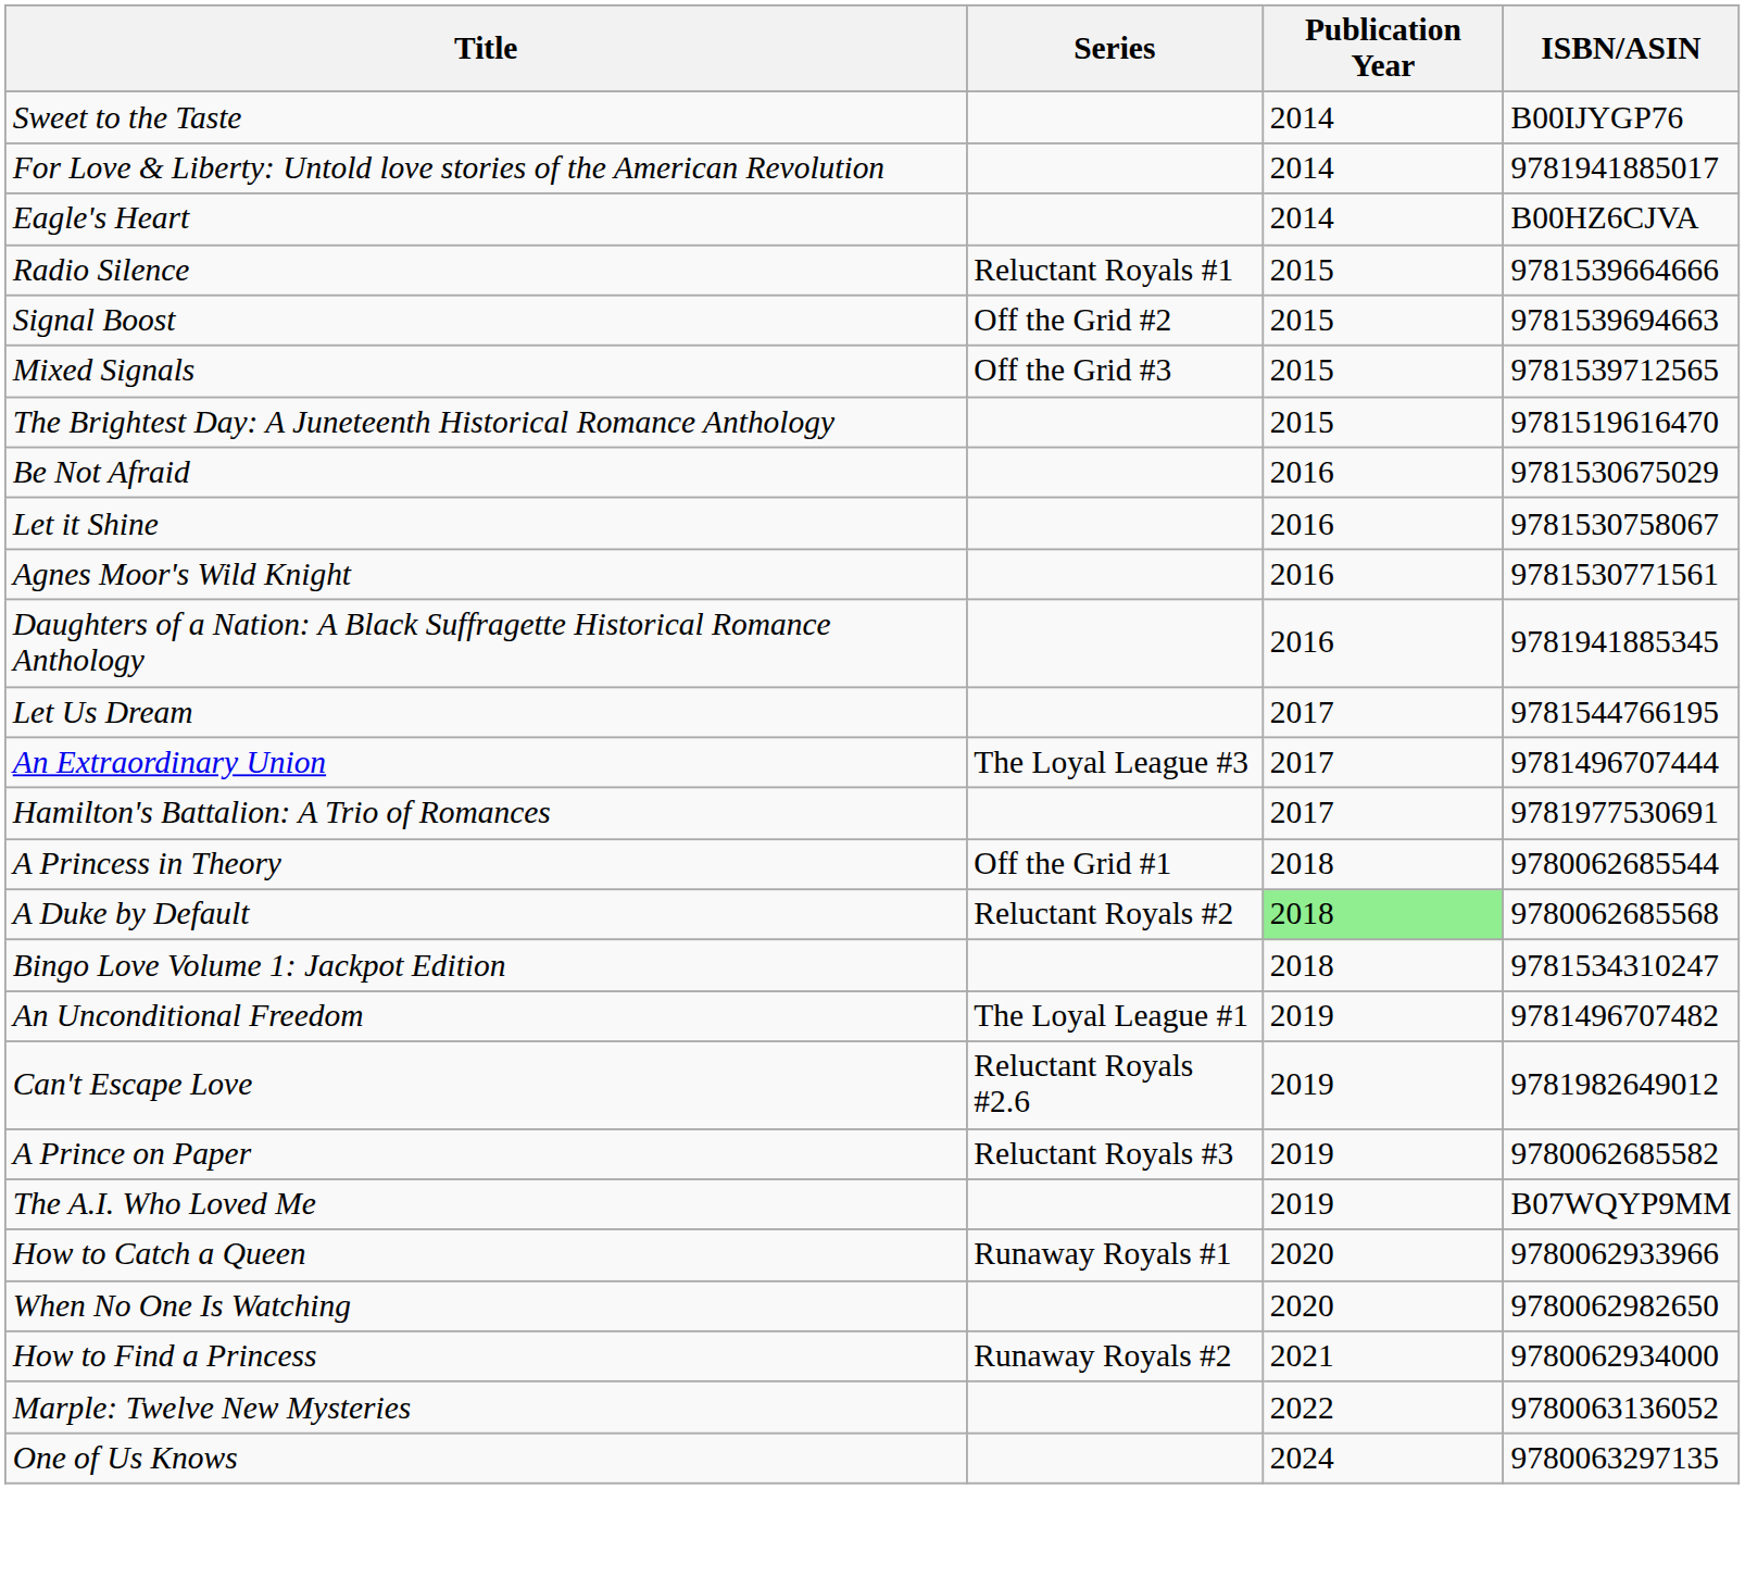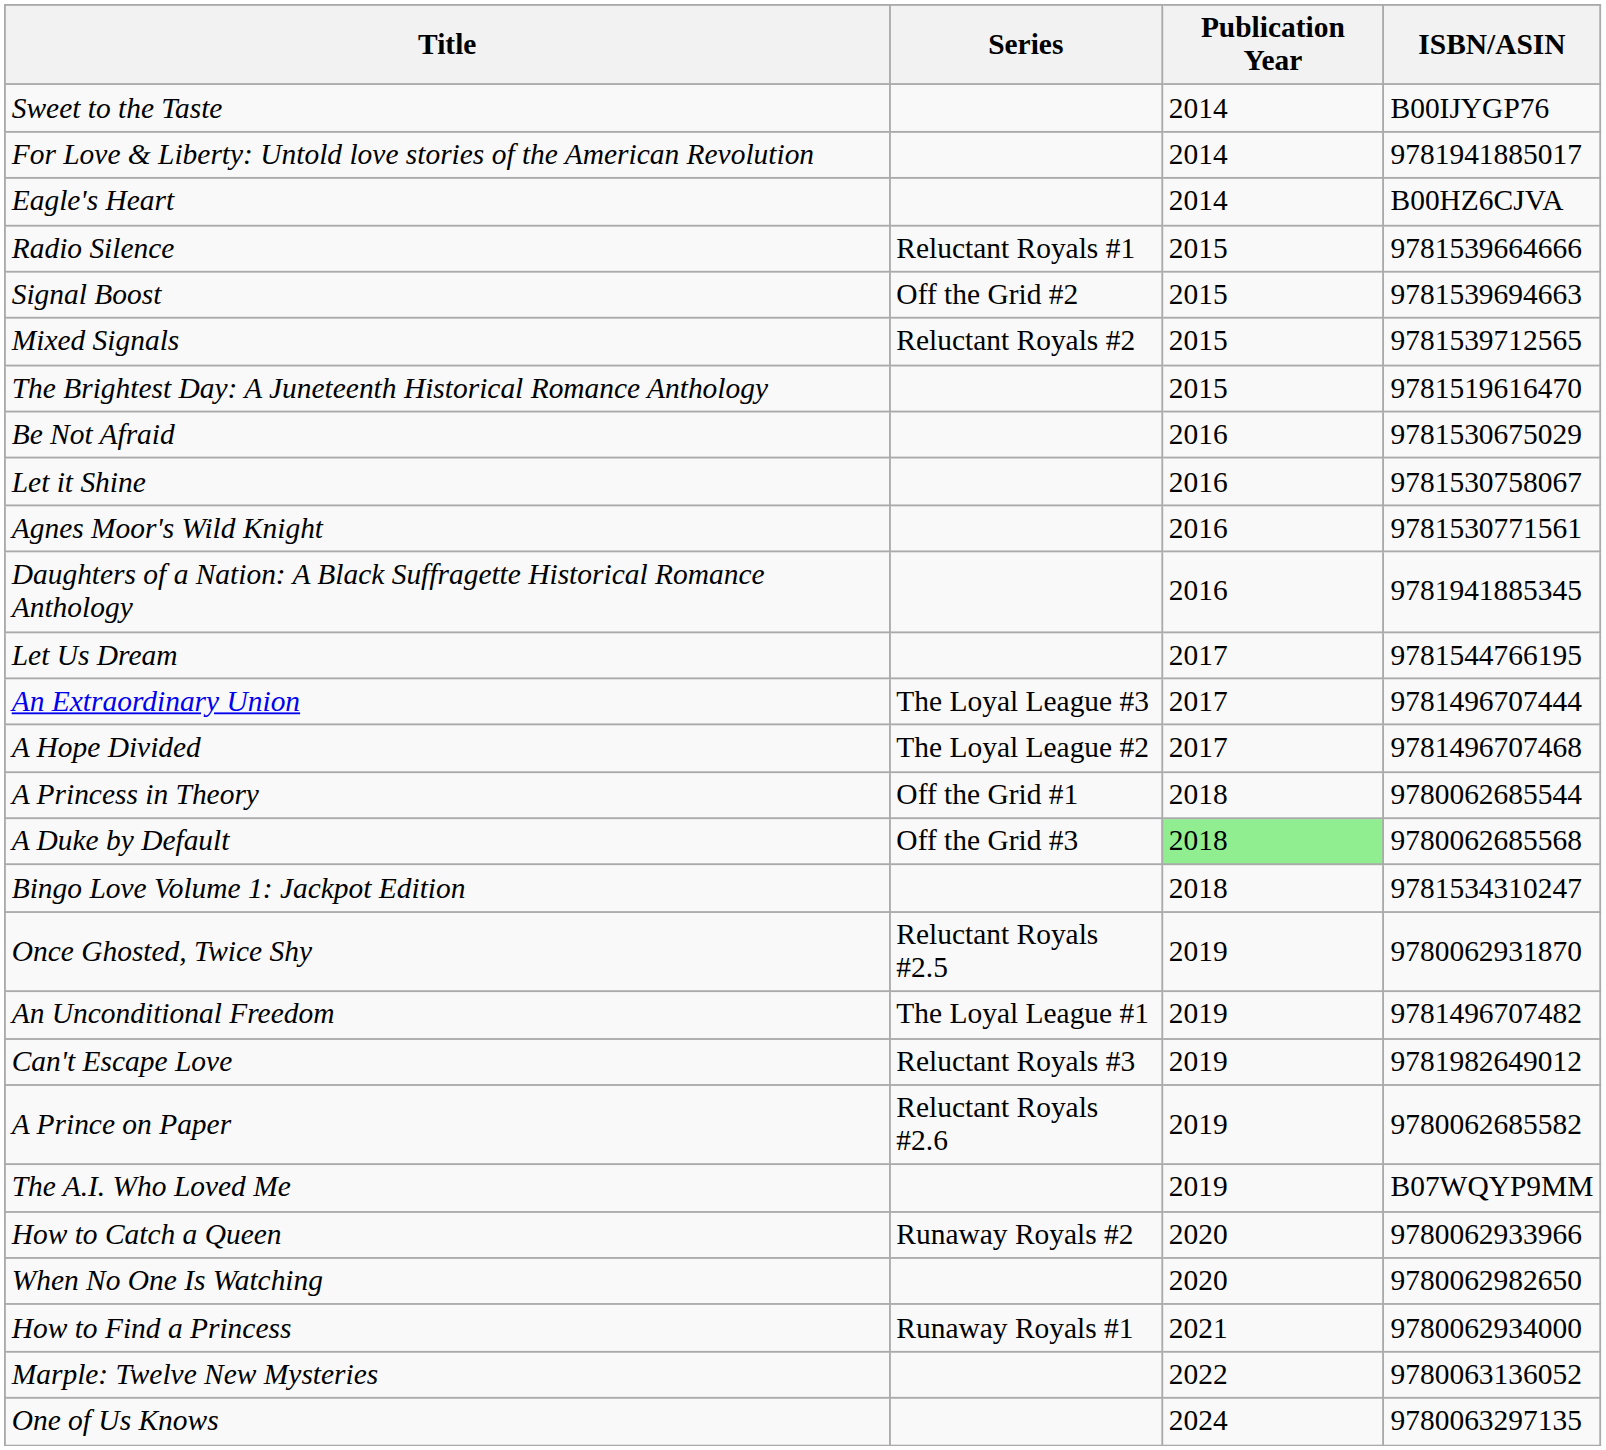Mixed Signals | Series: Off the Grid #3 -> Reluctant Royals #2
- row: Hamilton's Battalion: A Trio of Romances | 2017 | 9781977530691
+ row: A Hope Divided | The Loyal League #2 | 2017 | 9781496707468
A Duke by Default | Series: Reluctant Royals #2 -> Off the Grid #3
+ row: Once Ghosted, Twice Shy | Reluctant Royals #2.5 | 2019 | 9780062931870
Can't Escape Love | Series: Reluctant Royals #2.6 -> Reluctant Royals #3
A Prince on Paper | Series: Reluctant Royals #3 -> Reluctant Royals #2.6
How to Catch a Queen | Series: Runaway Royals #1 -> Runaway Royals #2
How to Find a Princess | Series: Runaway Royals #2 -> Runaway Royals #1
